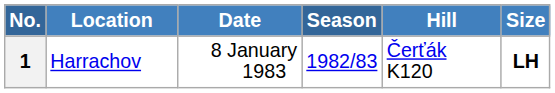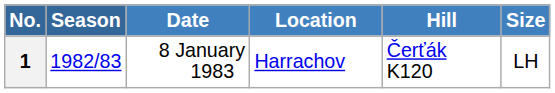columns swapped: Season <-> Location
1 | Size: bold -> normal
